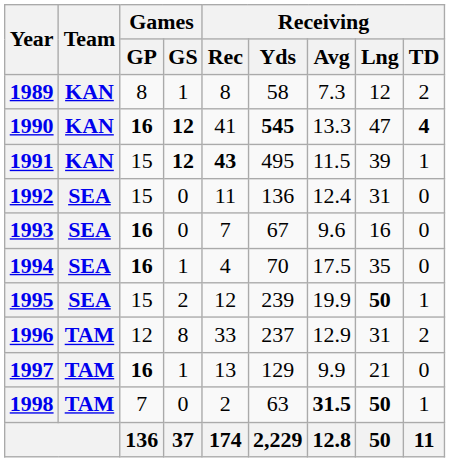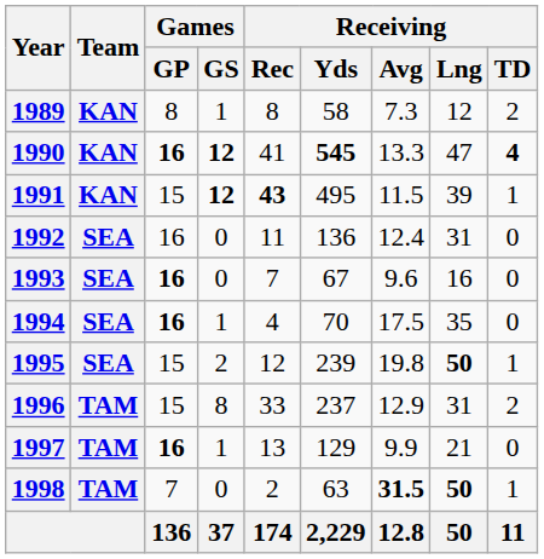1992 | Games / GP: 15 -> 16
1995 | Receiving / Avg: 19.9 -> 19.8
1996 | Games / GP: 12 -> 15
